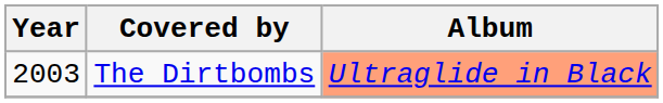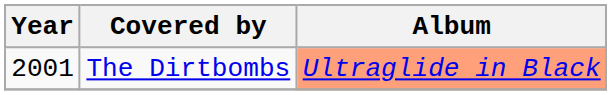The Dirtbombs | Year: 2003 -> 2001
